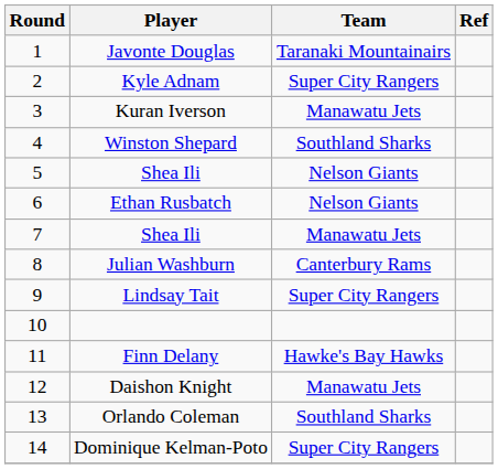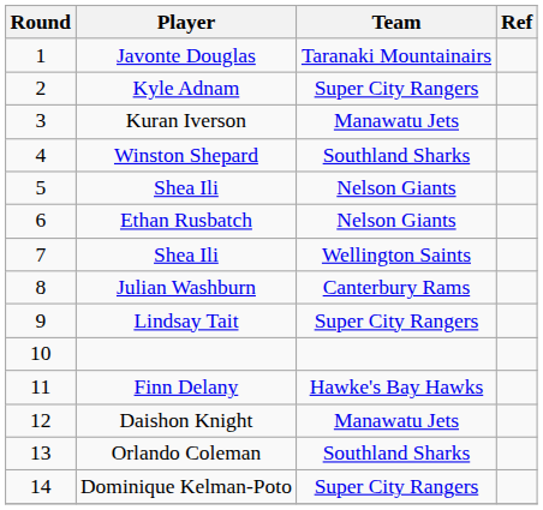7 / Shea Ili | Team: Manawatu Jets -> Wellington Saints
